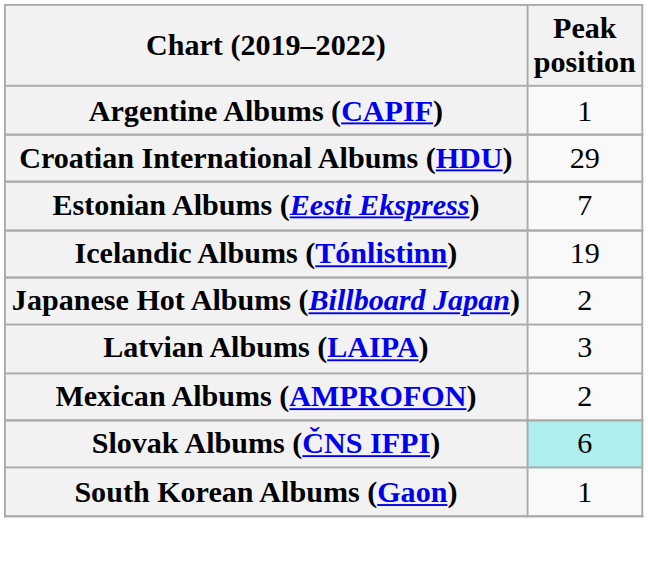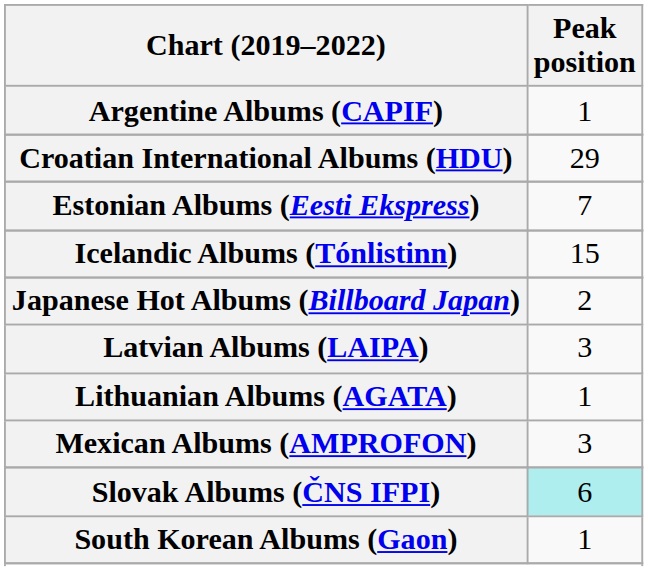Icelandic Albums (Tónlistinn) | Peak position: 19 -> 15
+ row: Lithuanian Albums (AGATA) | 1
Mexican Albums (AMPROFON) | Peak position: 2 -> 3
